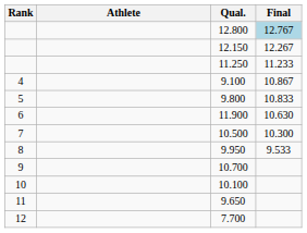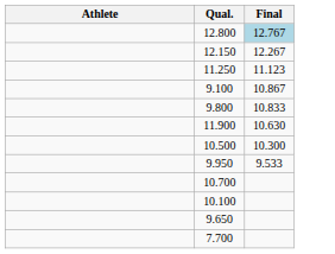- column: Rank | 4 | 5 | 6 | 7 | 8 | 9 | 10 | 11 | 12
11.250 | Final: 11.233 -> 11.123
